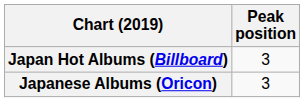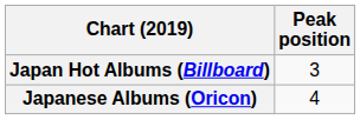Japanese Albums (Oricon) | Peak position: 3 -> 4
